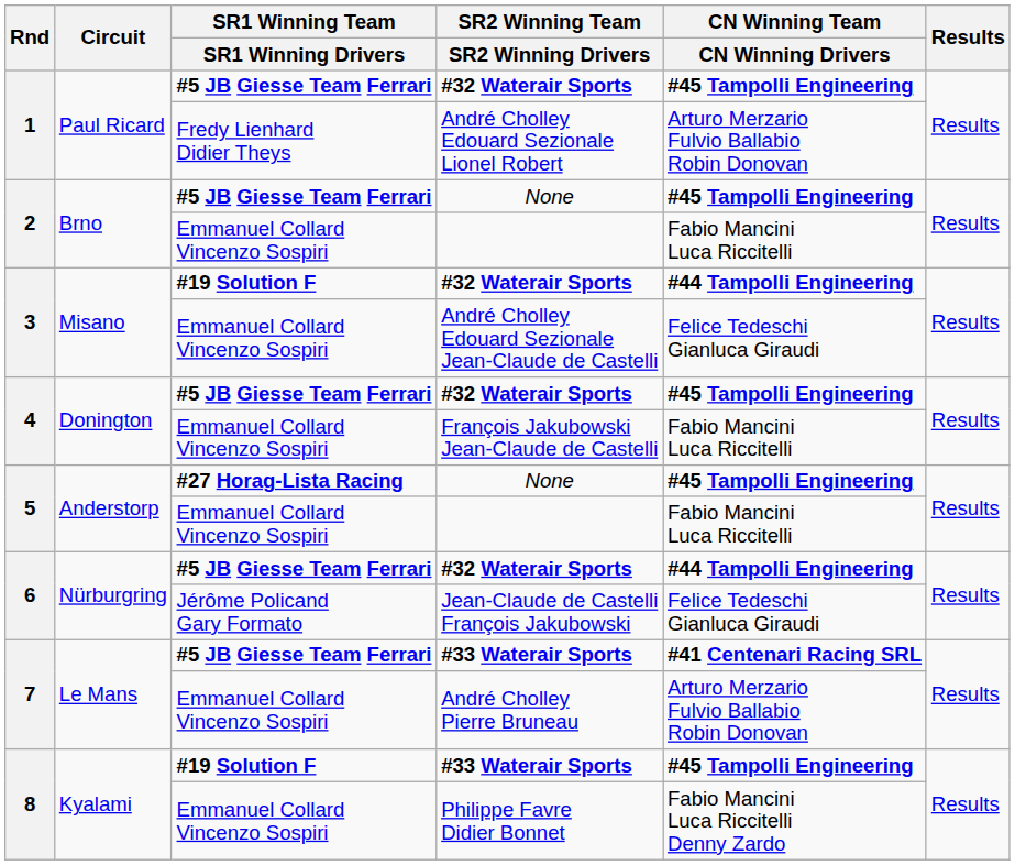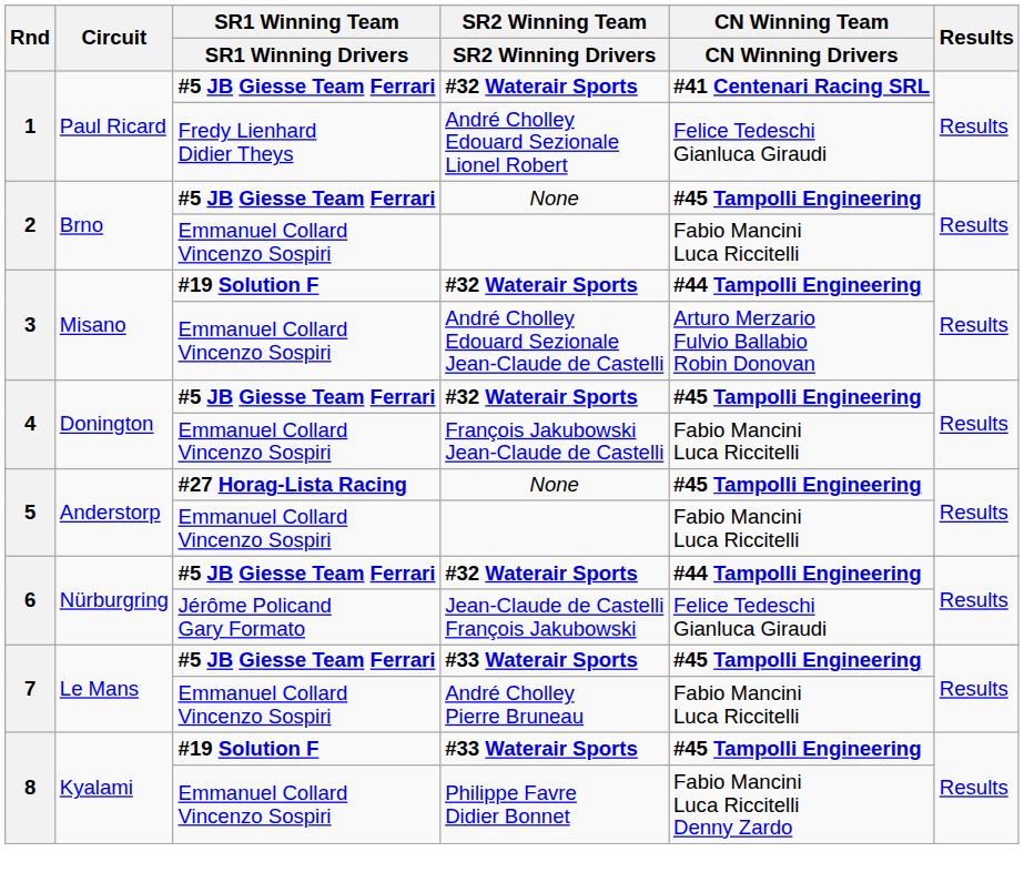1 / #32 Waterair Sports | CN Winning Team / CN Winning Drivers: #45 Tampolli Engineering -> #41 Centenari Racing SRL
André Cholley Edouard Sezionale Lionel Robert | CN Winning Team / CN Winning Drivers: Arturo Merzario Fulvio Ballabio Robin Donovan -> Felice Tedeschi Gianluca Giraudi
André Cholley Edouard Sezionale Jean-Claude de Castelli | CN Winning Team / CN Winning Drivers: Felice Tedeschi Gianluca Giraudi -> Arturo Merzario Fulvio Ballabio Robin Donovan
7 / #33 Waterair Sports | CN Winning Team / CN Winning Drivers: #41 Centenari Racing SRL -> #45 Tampolli Engineering
André Cholley Pierre Bruneau | CN Winning Team / CN Winning Drivers: Arturo Merzario Fulvio Ballabio Robin Donovan -> Fabio Mancini Luca Riccitelli
